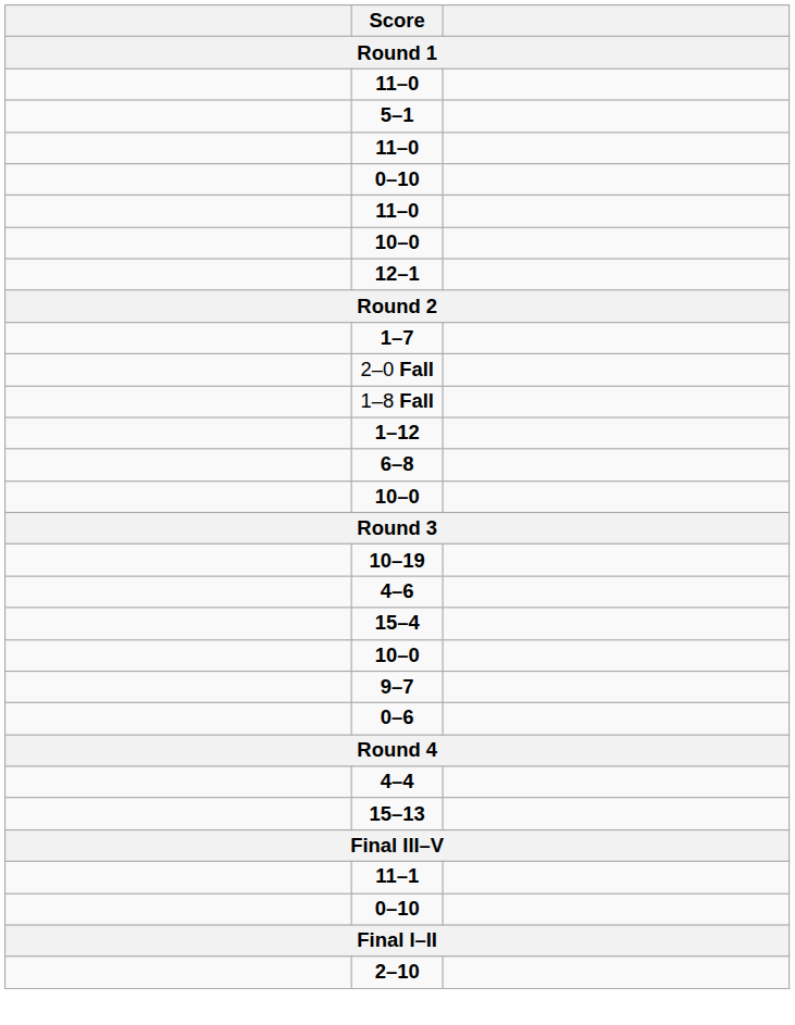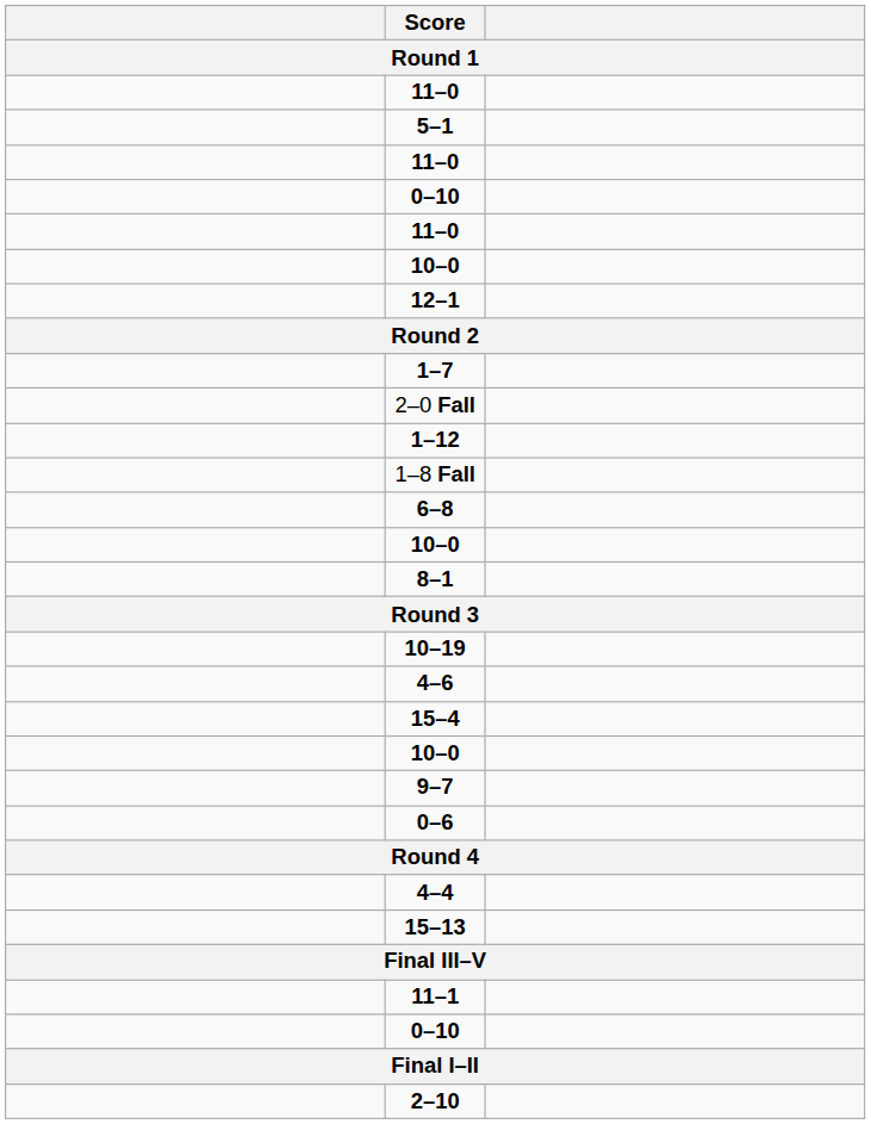rows swapped: 1–8 Fall <-> 1–12
+ row: 8–1
